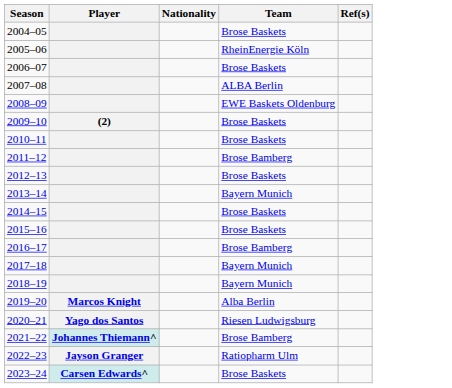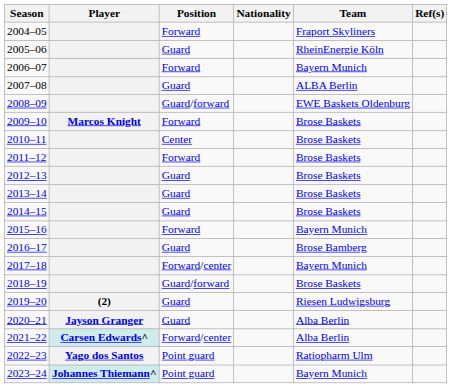+ column: Position | Forward | Guard | Forward | Guard | Guard/forward | Forward | Center | Forward | Guard | Guard | Guard | Forward | Guard | Forward/center | Guard/forward | Guard | Guard | Forward/center | Point guard | Point guard
2004–05 | Team: Brose Baskets -> Fraport Skyliners
2006–07 | Team: Brose Baskets -> Bayern Munich
2009–10 | Player: (2) -> Marcos Knight
2011–12 | Team: Brose Bamberg -> Brose Baskets
2013–14 | Team: Bayern Munich -> Brose Baskets
2015–16 | Team: Brose Baskets -> Bayern Munich
2018–19 | Team: Bayern Munich -> Brose Baskets
2019–20 | Player: Marcos Knight -> (2)
2019–20 | Team: Alba Berlin -> Riesen Ludwigsburg
2020–21 | Player: Yago dos Santos -> Jayson Granger
2020–21 | Team: Riesen Ludwigsburg -> Alba Berlin
2021–22 | Player: Johannes Thiemann^ -> Carsen Edwards^
2021–22 | Team: Brose Bamberg -> Alba Berlin
2022–23 | Player: Jayson Granger -> Yago dos Santos
2023–24 | Player: Carsen Edwards^ -> Johannes Thiemann^
2023–24 | Team: Brose Baskets -> Bayern Munich
